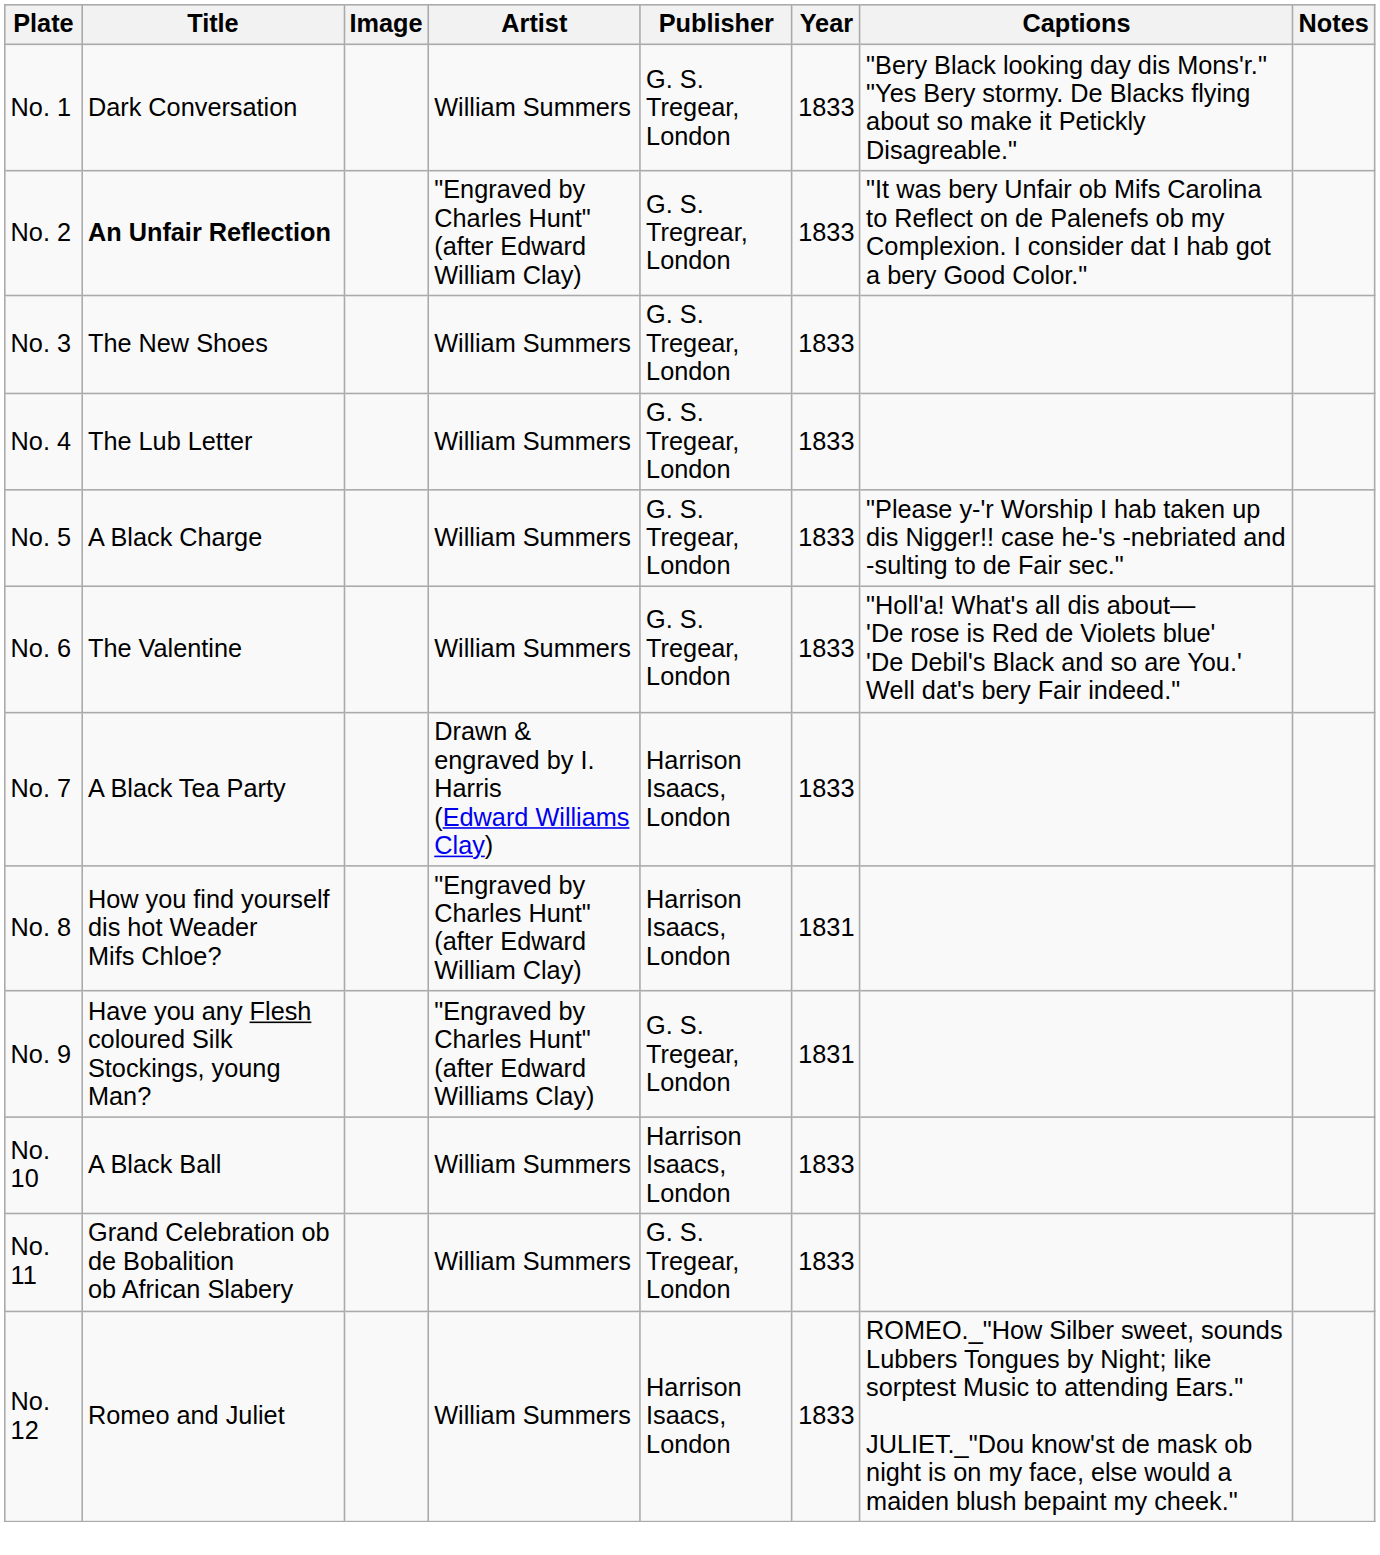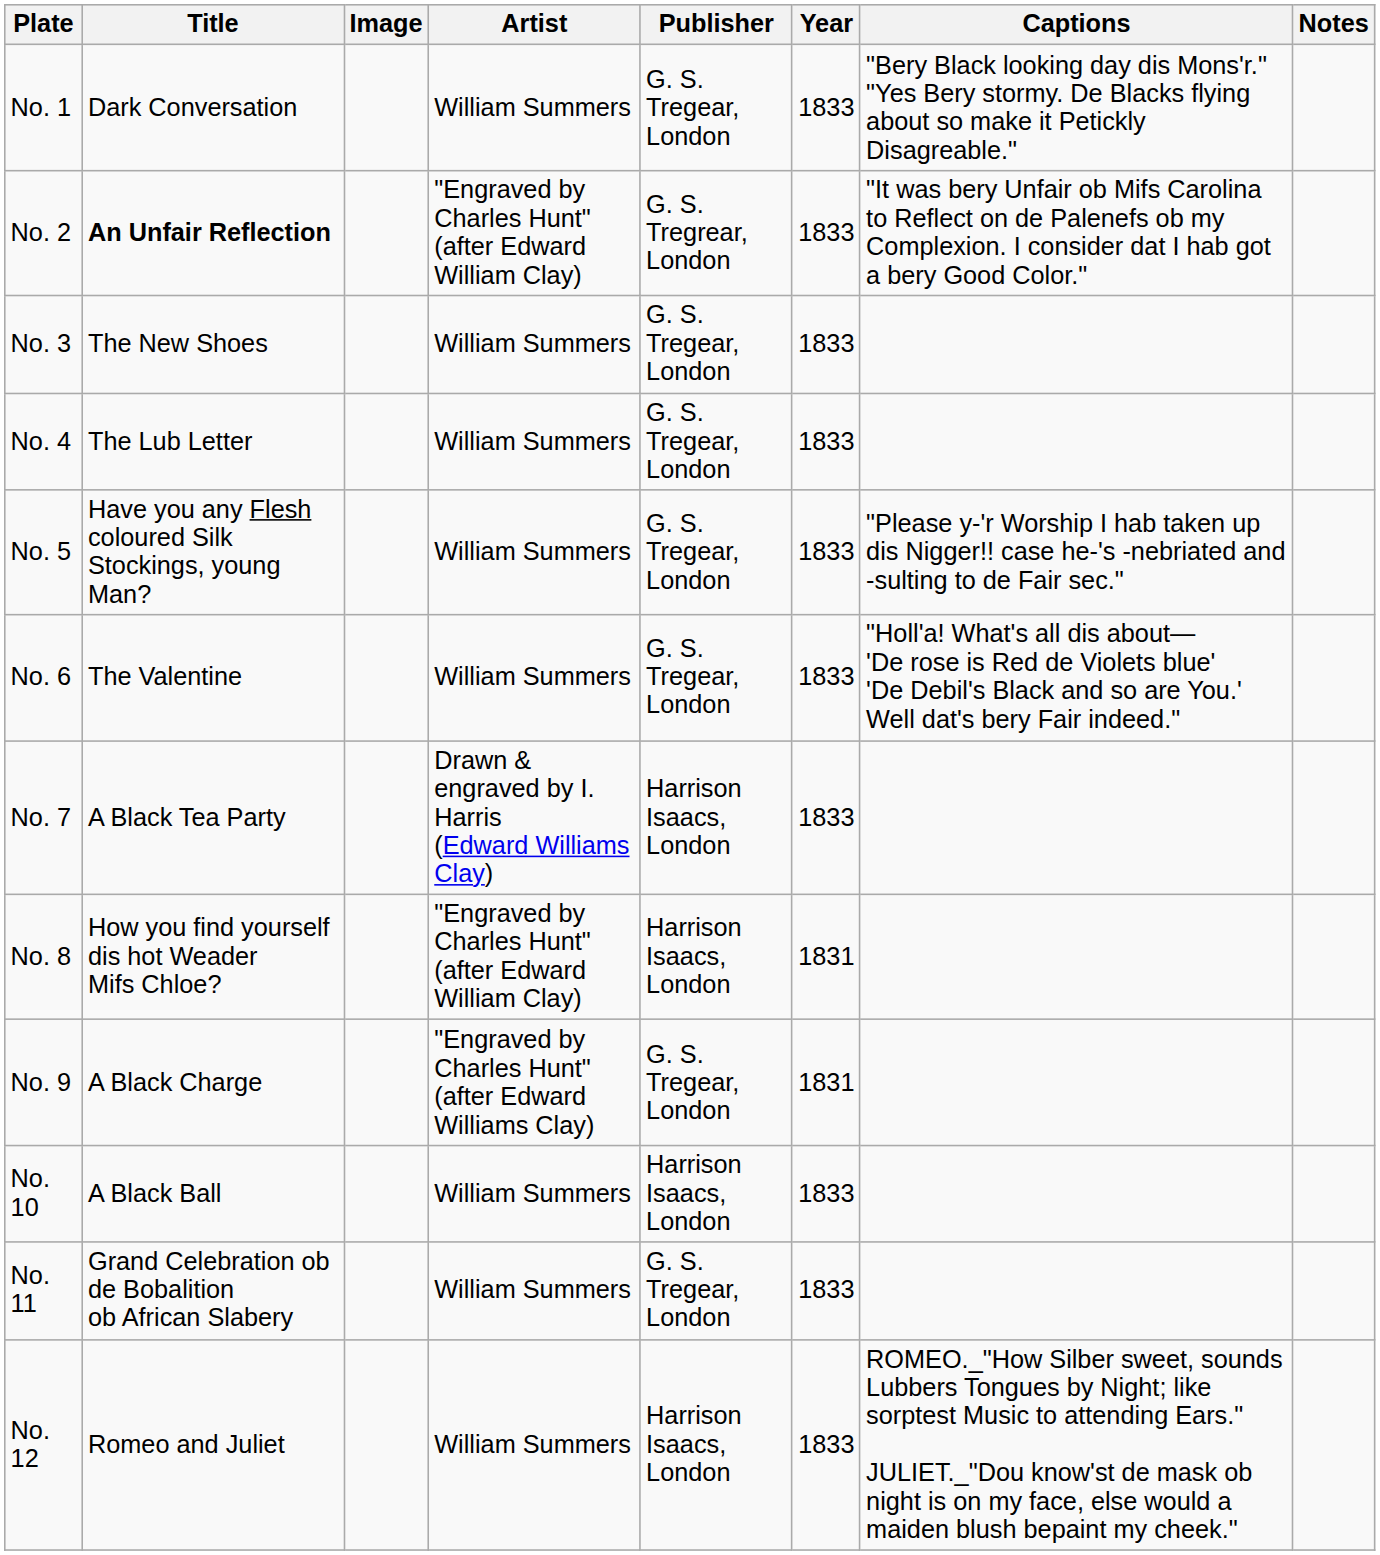No. 5 | Title: A Black Charge -> Have you any Flesh coloured Silk Stockings, young Man?
No. 9 | Title: Have you any Flesh coloured Silk Stockings, young Man? -> A Black Charge
